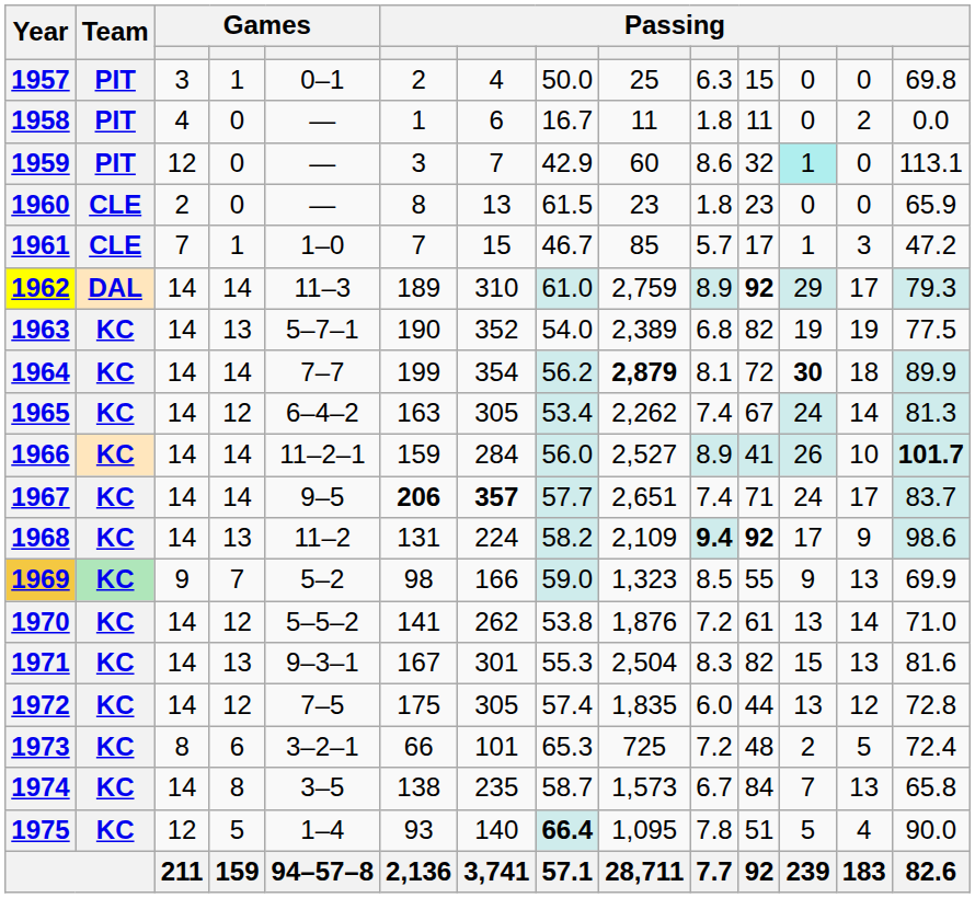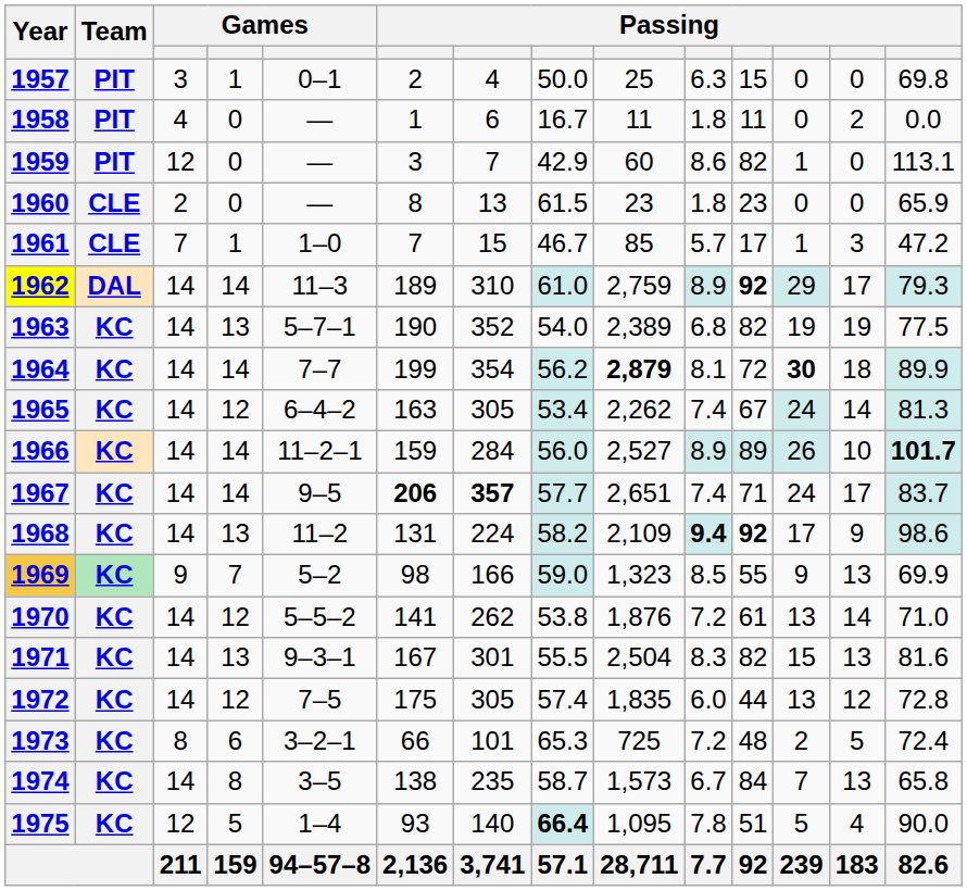1959 | column 11: 32 -> 82
1959 | column 12: paleturquoise background -> no background
1966 | column 11: 41 -> 89
1971 | column 8: 55.3 -> 55.5
